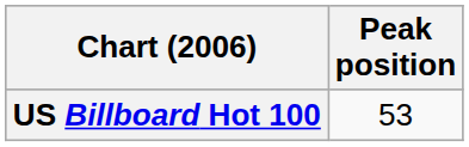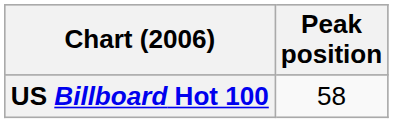US Billboard Hot 100 | Peak position: 53 -> 58
